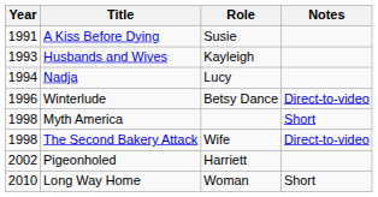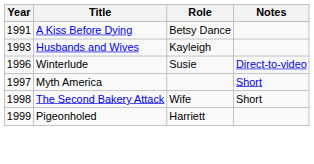A Kiss Before Dying | Role: Susie -> Betsy Dance
- row: 1994 | Nadja | Lucy
Winterlude | Role: Betsy Dance -> Susie
Myth America | Year: 1998 -> 1997
The Second Bakery Attack | Notes: Direct-to-video -> Short
Pigeonholed | Year: 2002 -> 1999
- row: 2010 | Long Way Home | Woman | Short
